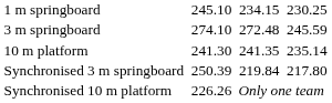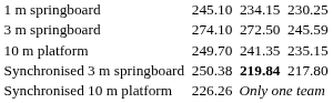3 m springboard | column 5: 272.48 -> 272.50
10 m platform | column 3: 241.30 -> 249.70
10 m platform | column 7: 235.14 -> 235.15
Synchronised 3 m springboard | column 3: 250.39 -> 250.38
Synchronised 3 m springboard | column 5: normal -> bold
